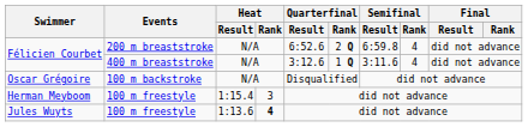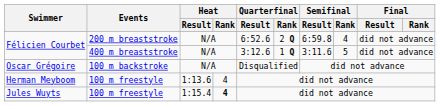Félicien Courbet / 400 m breaststroke | Semifinal / Rank: 4 -> 5
Herman Meyboom | Heat / Result: 1:15.4 -> 1:13.6
Herman Meyboom | Heat / Rank: 3 -> 4
Jules Wuyts | Heat / Result: 1:13.6 -> 1:15.4
